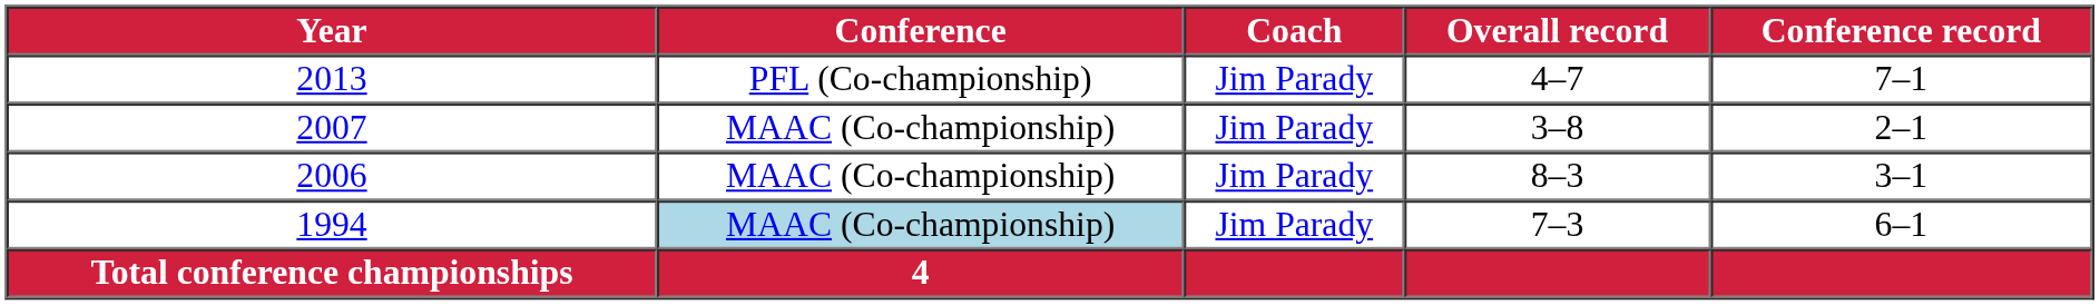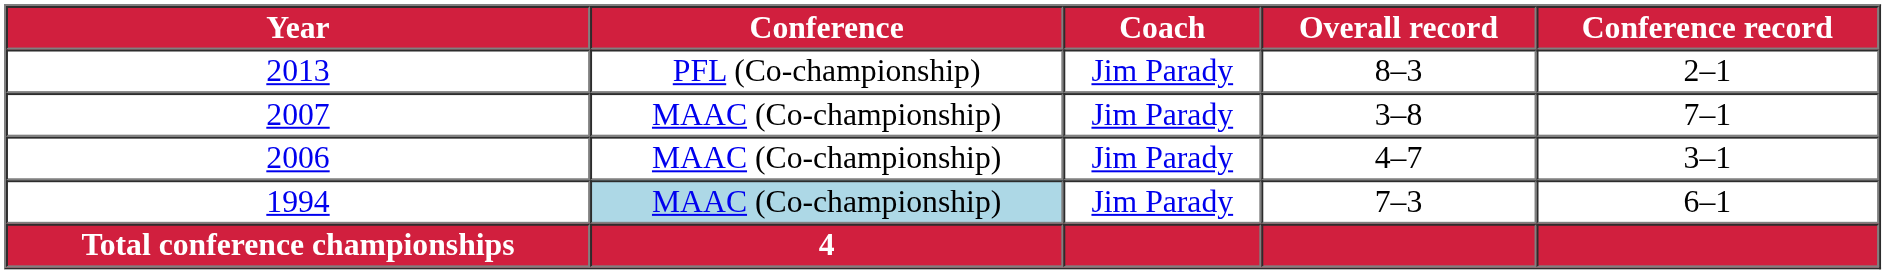2013 | Overall record: 4–7 -> 8–3
2013 | Conference record: 7–1 -> 2–1
2007 | Conference record: 2–1 -> 7–1
2006 | Overall record: 8–3 -> 4–7
